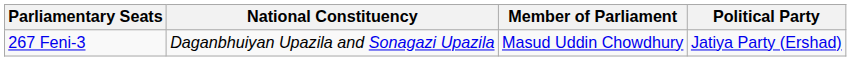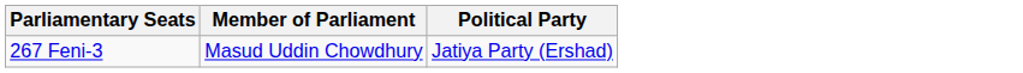- column: National Constituency | Daganbhuiyan Upazila and Sonagazi Upazila
